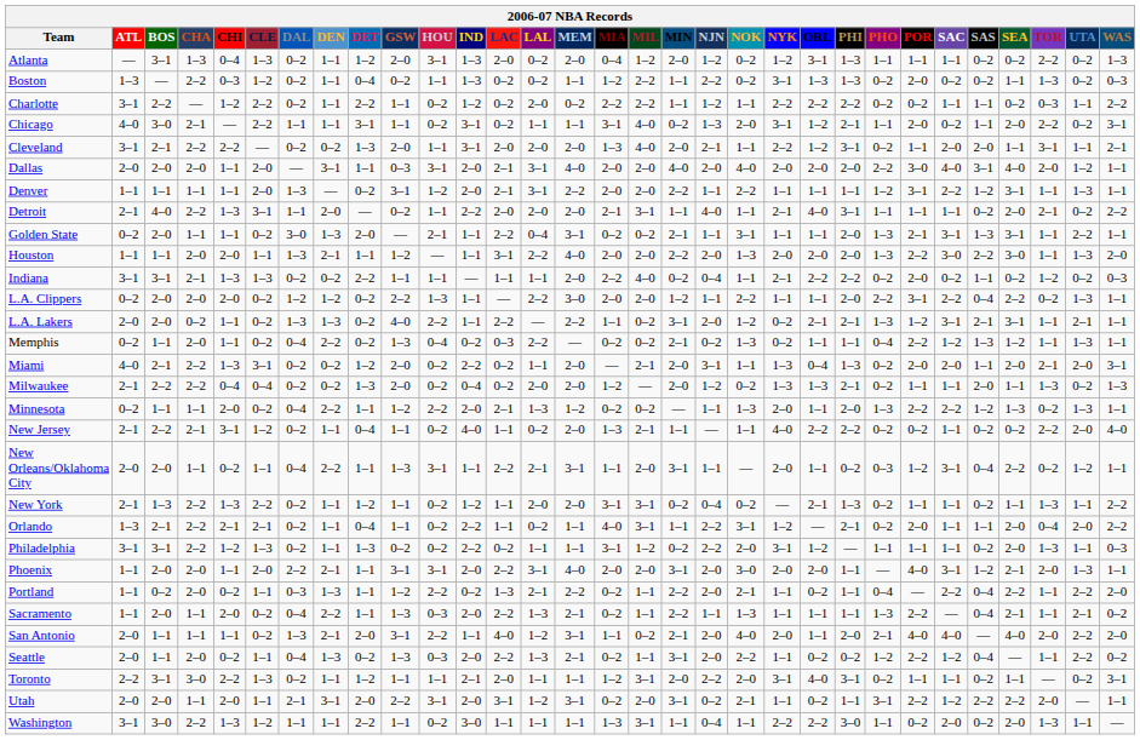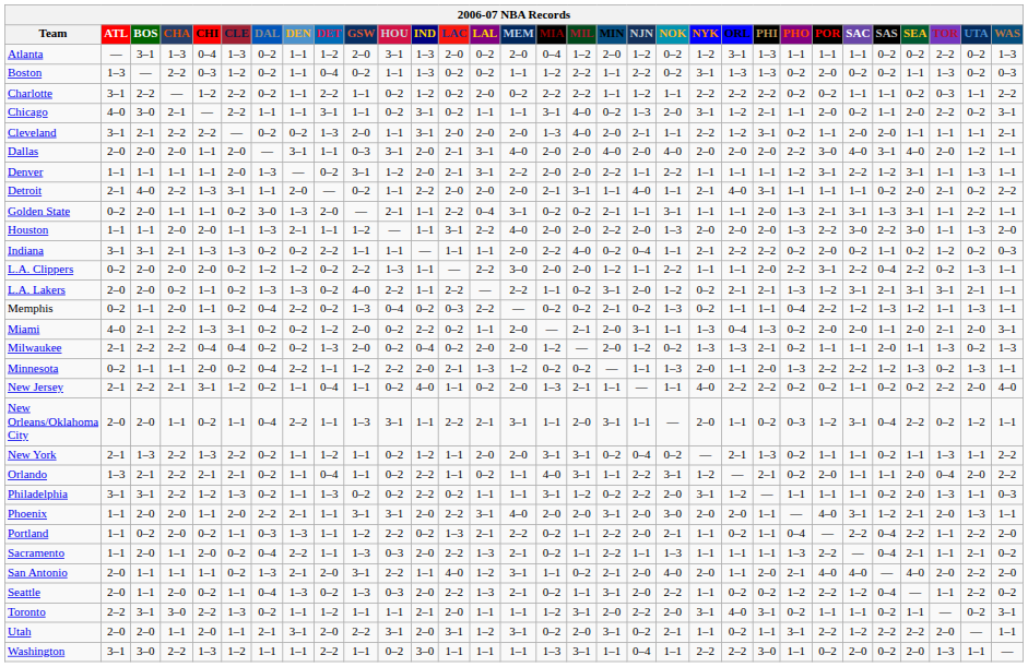Cleveland | TOR: 3–1 -> 1–1
L.A. Lakers | TOR: 1–1 -> 3–1
